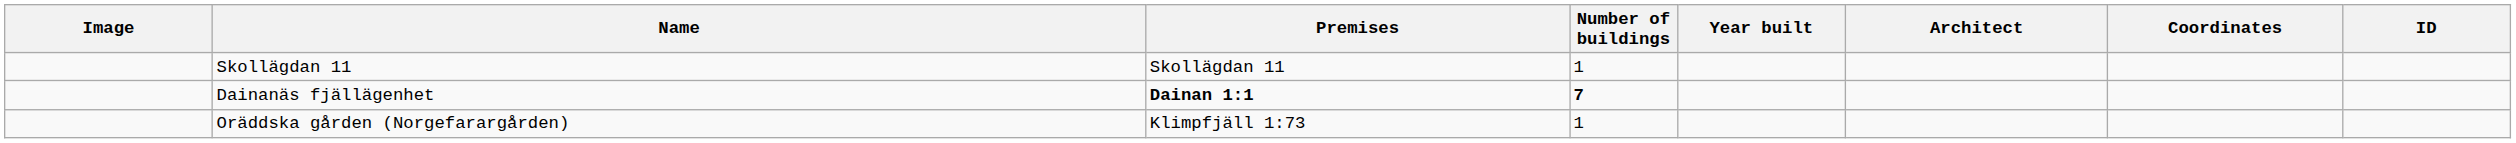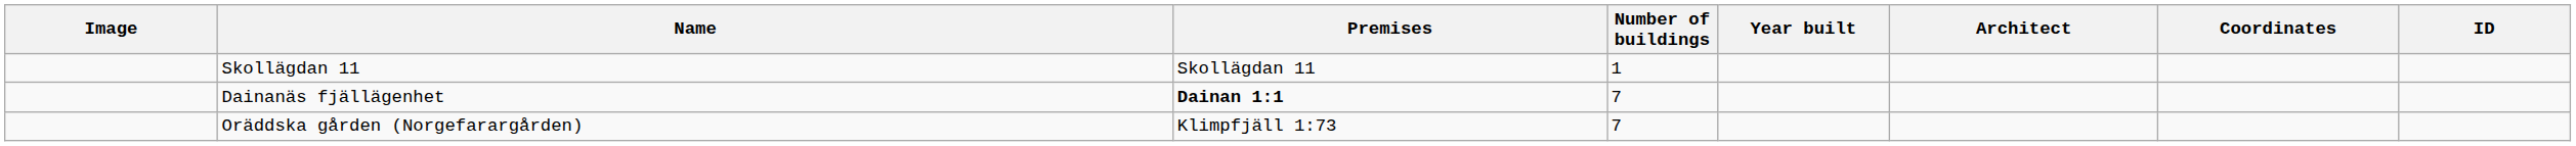Dainanäs fjällägenhet | Number of buildings: bold -> normal
Oräddska gården (Norgefarargården) | Number of buildings: 1 -> 7
